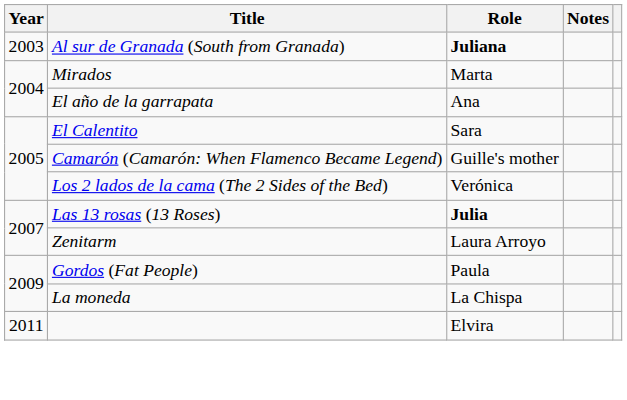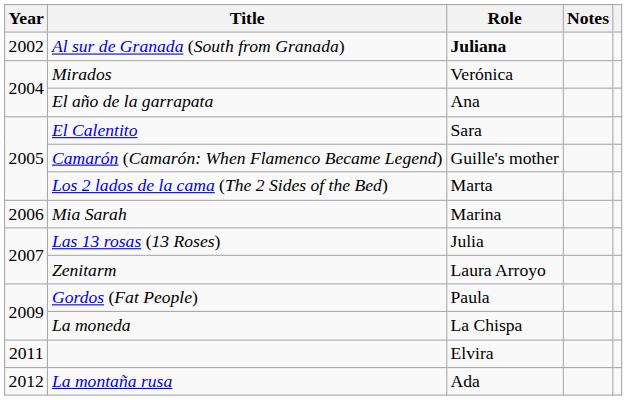Al sur de Granada (South from Granada) | Year: 2003 -> 2002
Mirados | Role: Marta -> Verónica
Los 2 lados de la cama (The 2 Sides of the Bed) | Role: Verónica -> Marta
+ row: 2006 | Mia Sarah | Marina
Las 13 rosas (13 Roses) | Role: bold -> normal
+ row: 2012 | La montaña rusa | Ada
